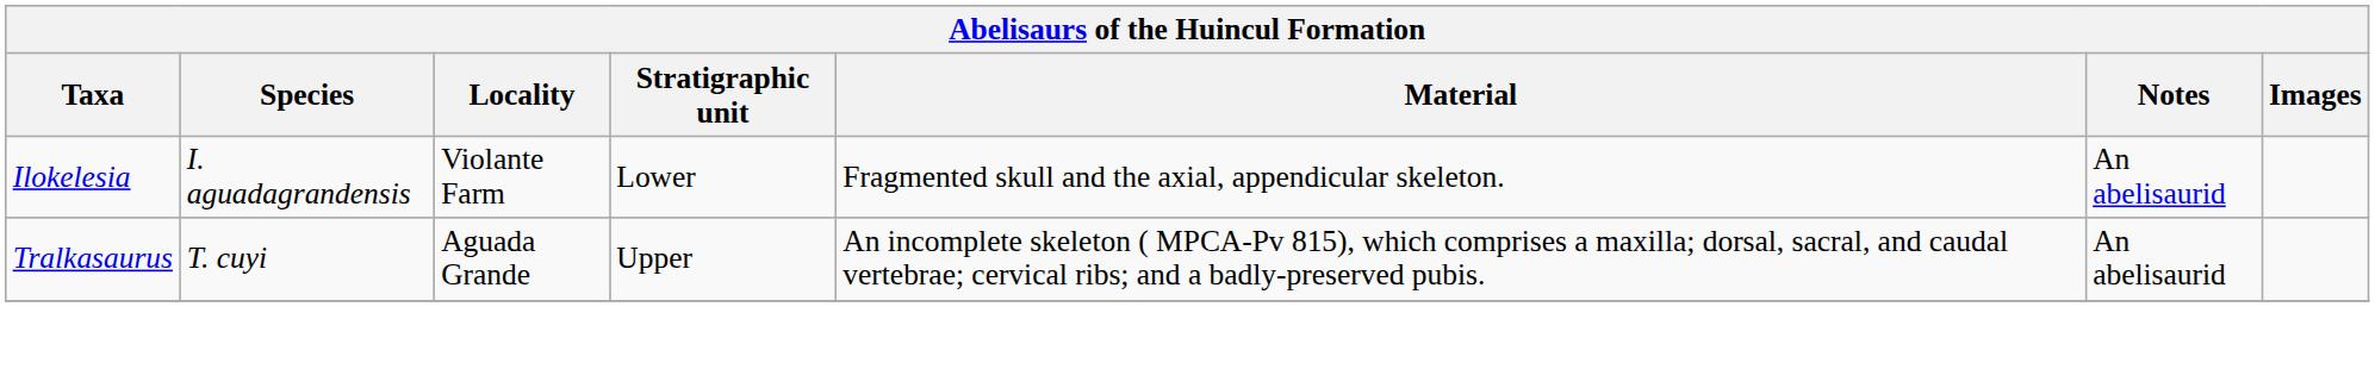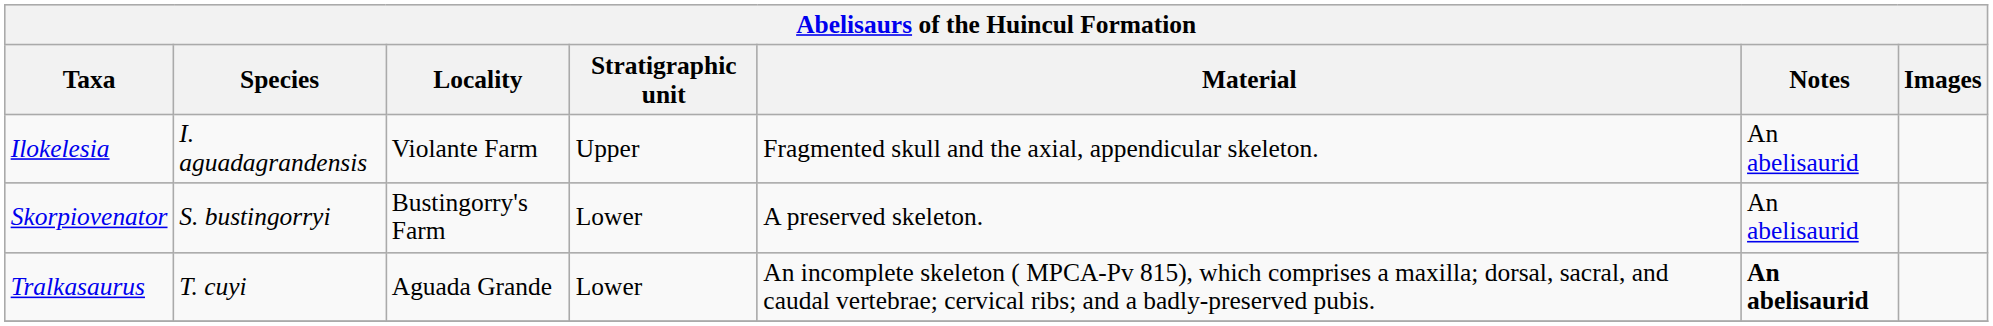Ilokelesia | Stratigraphic unit: Lower -> Upper
+ row: Skorpiovenator | S. bustingorryi | Bustingorry's Farm | Lower | A preserved skeleton. | An abelisaurid
Tralkasaurus | Stratigraphic unit: Upper -> Lower
Tralkasaurus | Notes: normal -> bold
